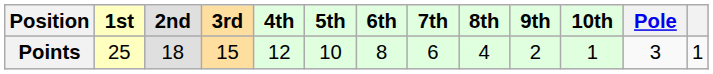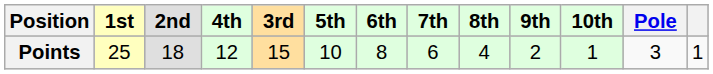columns swapped: 3rd <-> 4th
